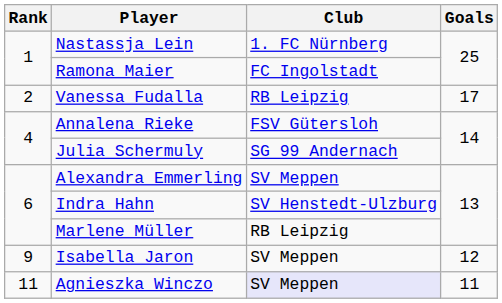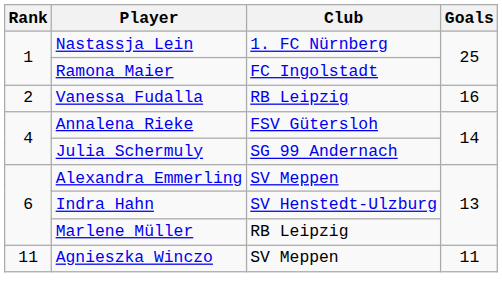Vanessa Fudalla | Goals: 17 -> 16
- row: 9 | Isabella Jaron | SV Meppen | 12
Agnieszka Winczo | Club: lavender background -> no background
